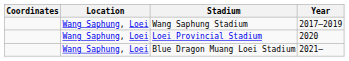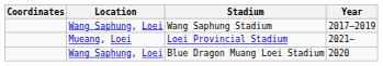Loei Provincial Stadium | Location: Wang Saphung, Loei -> Mueang, Loei
Loei Provincial Stadium | Year: 2020 -> 2021–
Blue Dragon Muang Loei Stadium | Year: 2021– -> 2020
